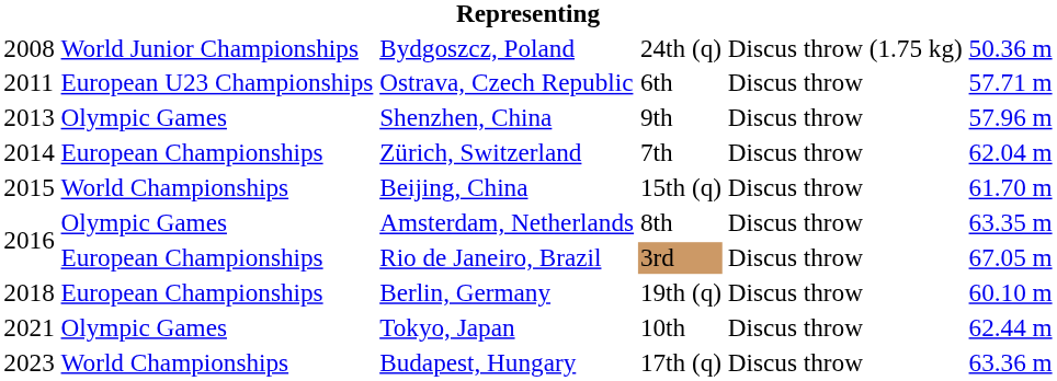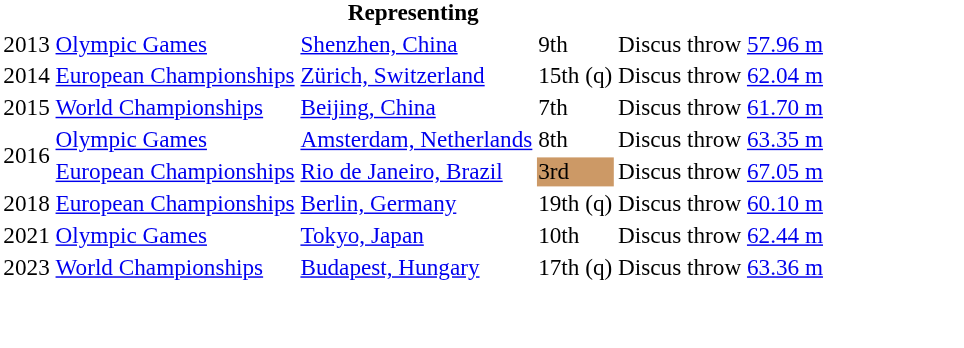- row: 2008 | World Junior Championships | Bydgoszcz, Poland | 24th (q) | Discus throw (1.75 kg) | 50.36 m
- row: 2011 | European U23 Championships | Ostrava, Czech Republic | 6th | Discus throw | 57.71 m
Zürich, Switzerland | column 4: 7th -> 15th (q)
Beijing, China | column 4: 15th (q) -> 7th
